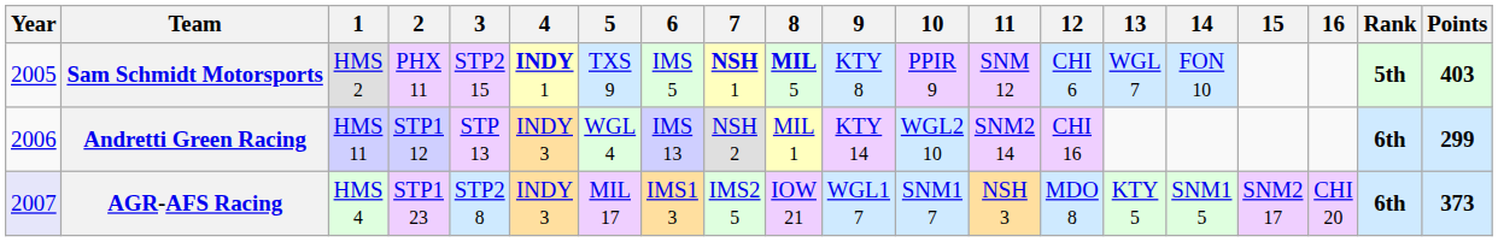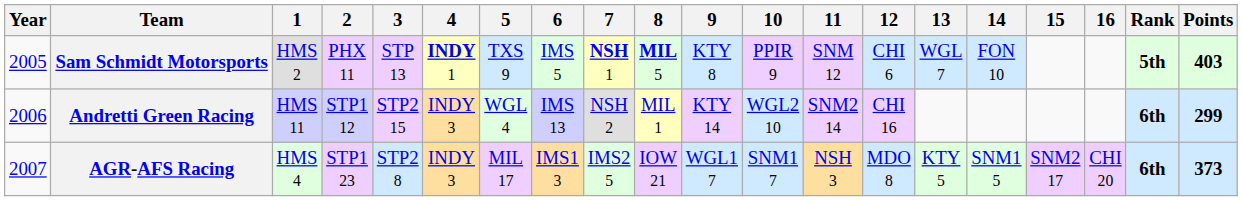Sam Schmidt Motorsports | 3: STP2 15 -> STP 13
Andretti Green Racing | 3: STP 13 -> STP2 15
AGR-AFS Racing | Year: lavender background -> no background
